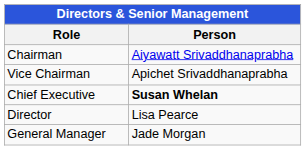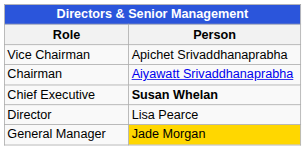rows swapped: Chairman <-> Vice Chairman
General Manager | Person: no background -> gold background
